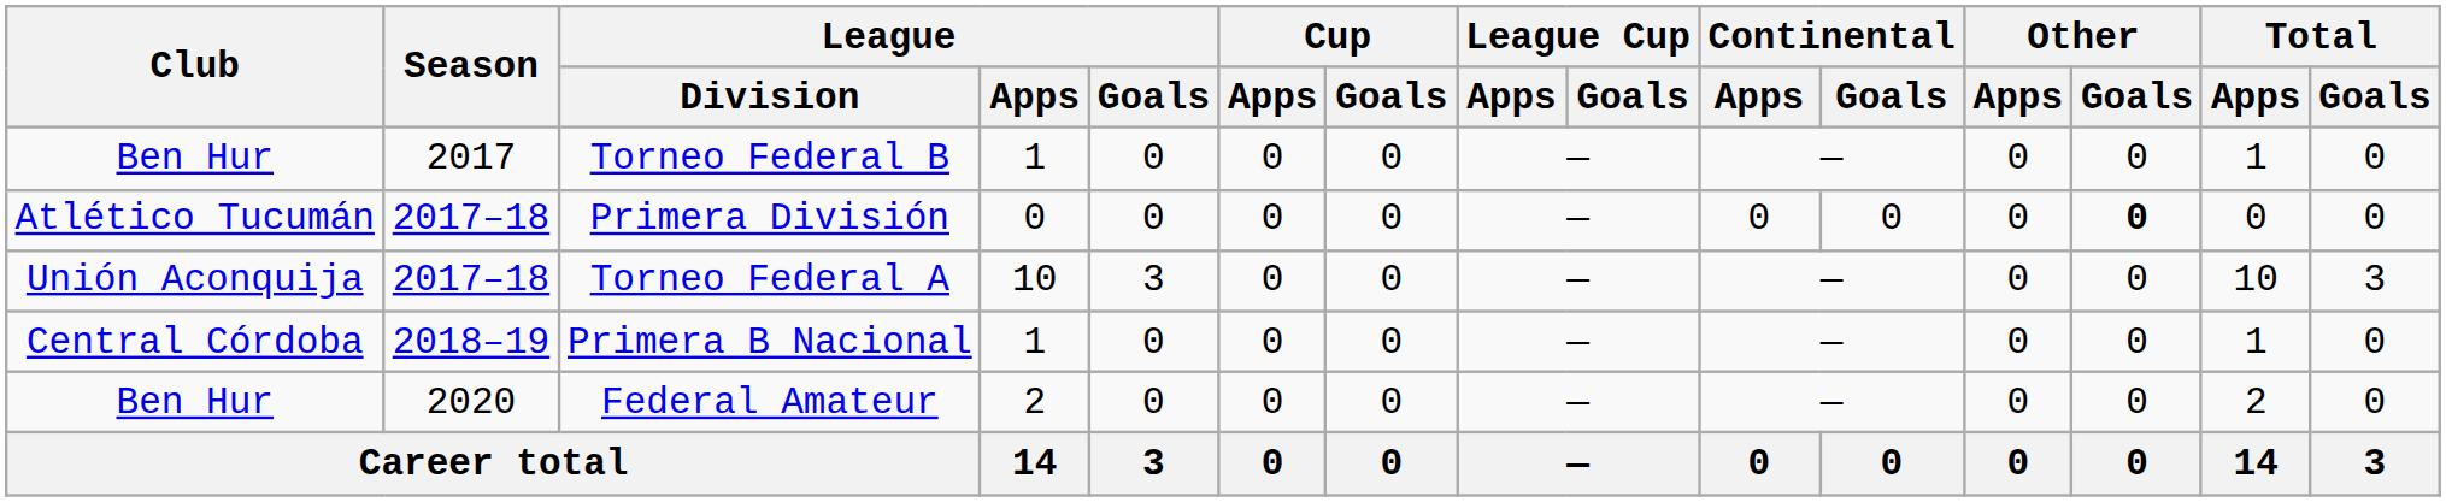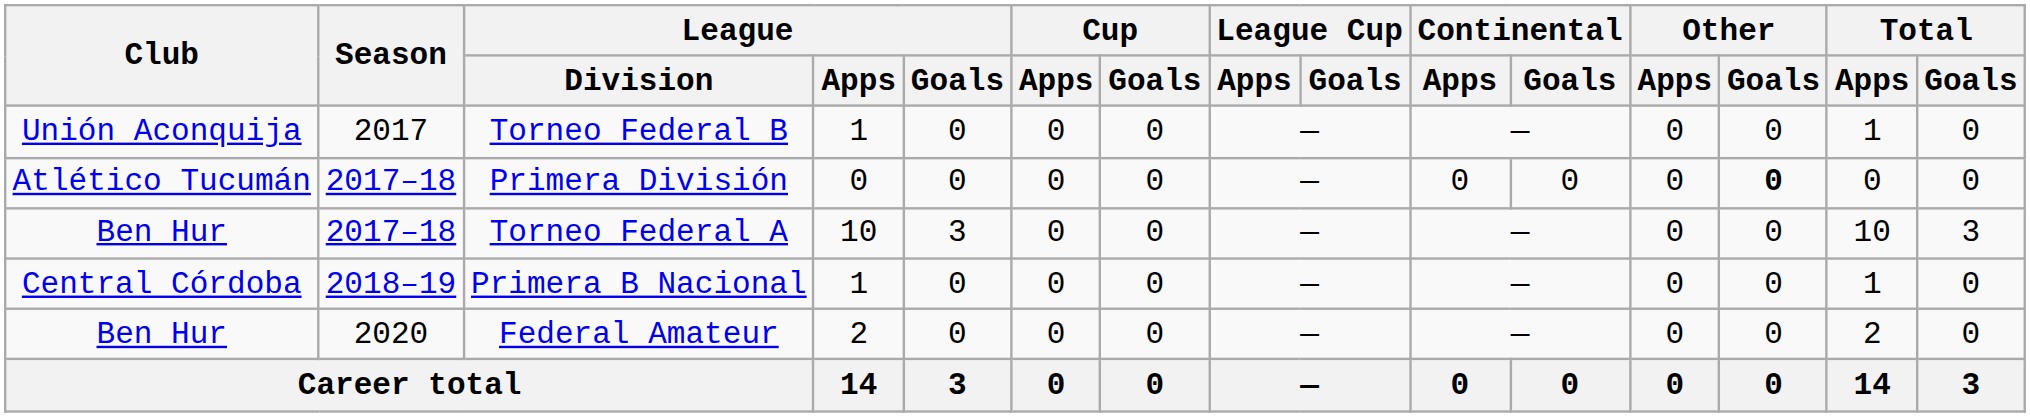Torneo Federal B | Club: Ben Hur -> Unión Aconquija
Torneo Federal A | Club: Unión Aconquija -> Ben Hur
